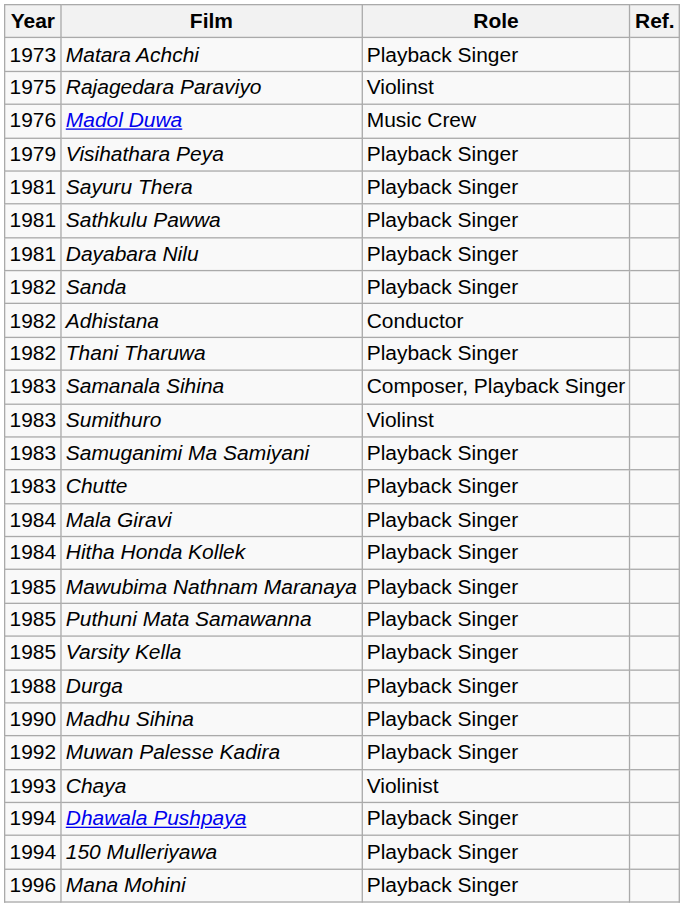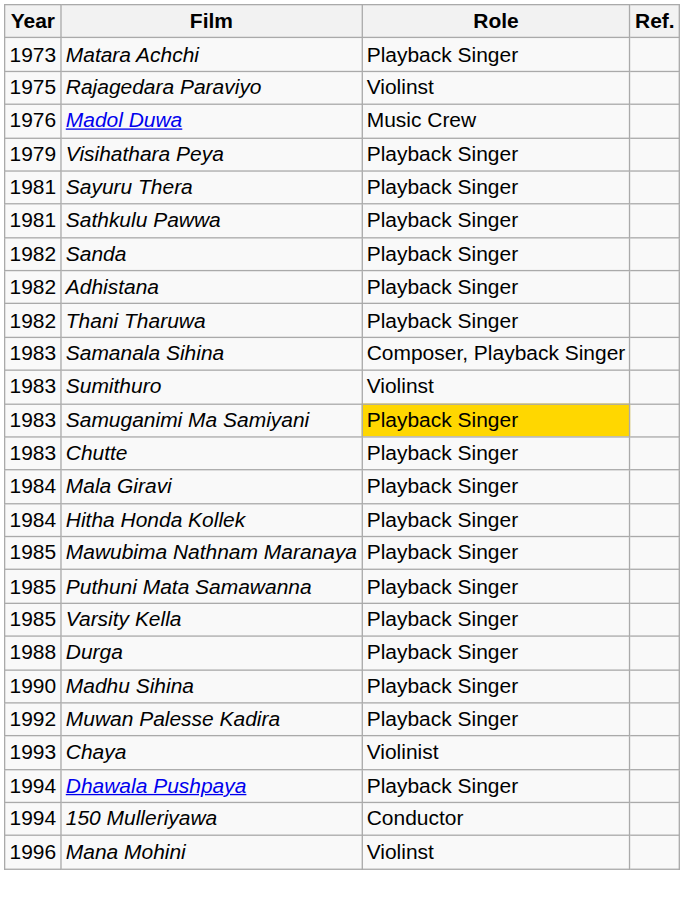- row: 1981 | Dayabara Nilu | Playback Singer
Adhistana | Role: Conductor -> Playback Singer
Samuganimi Ma Samiyani | Role: no background -> gold background
150 Mulleriyawa | Role: Playback Singer -> Conductor
Mana Mohini | Role: Playback Singer -> Violinst
